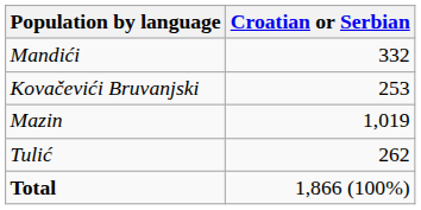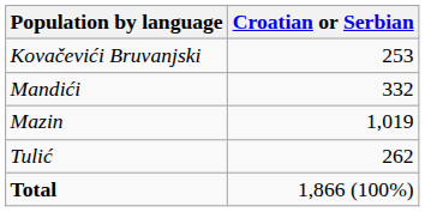rows swapped: Kovačevići Bruvanjski <-> Mandići
